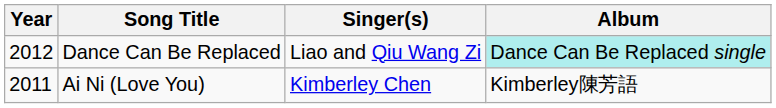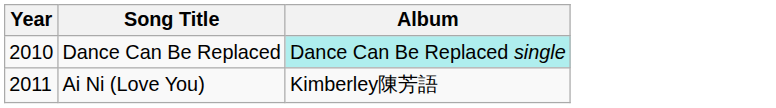- column: Singer(s) | Liao and Qiu Wang Zi | Kimberley Chen
Dance Can Be Replaced | Year: 2012 -> 2010
